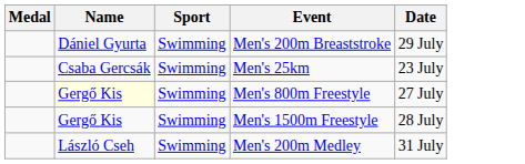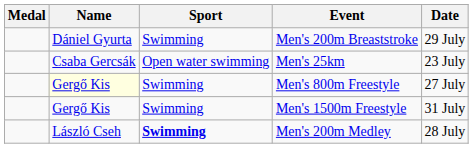Men's 25km | Sport: Swimming -> Open water swimming
Men's 1500m Freestyle | Date: 28 July -> 31 July
Men's 200m Medley | Sport: normal -> bold
Men's 200m Medley | Date: 31 July -> 28 July
